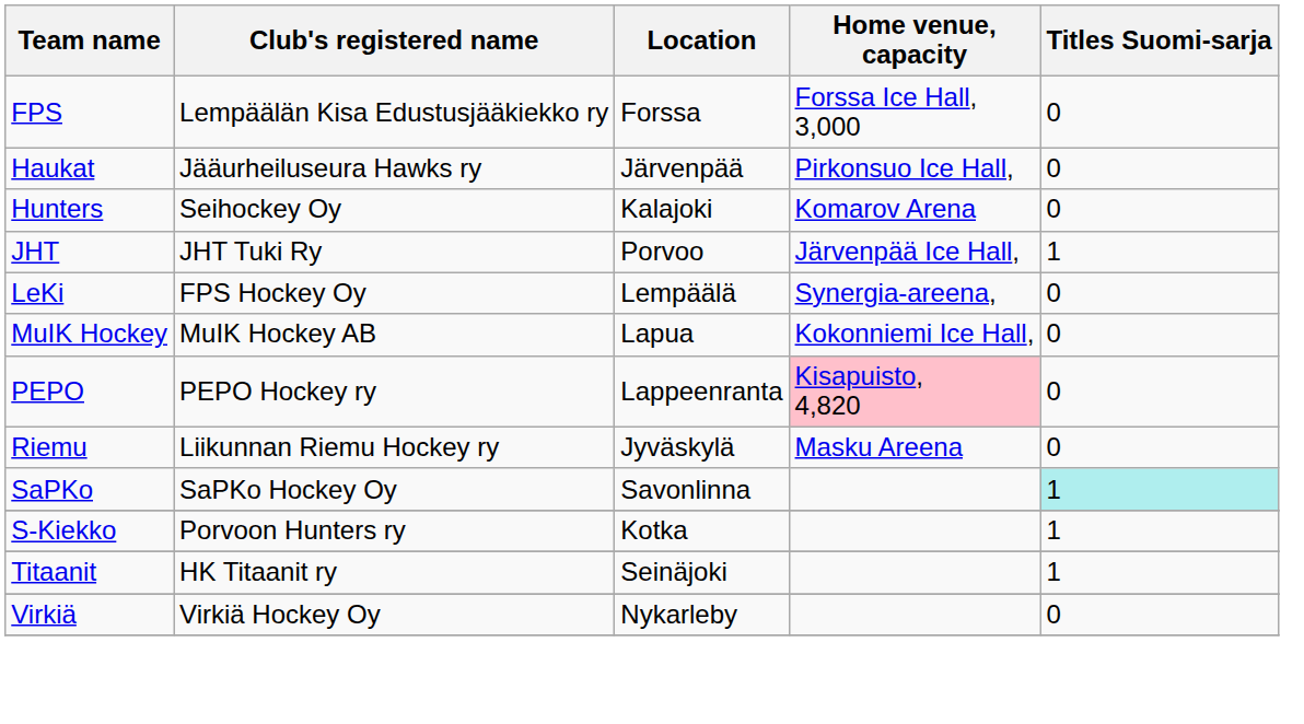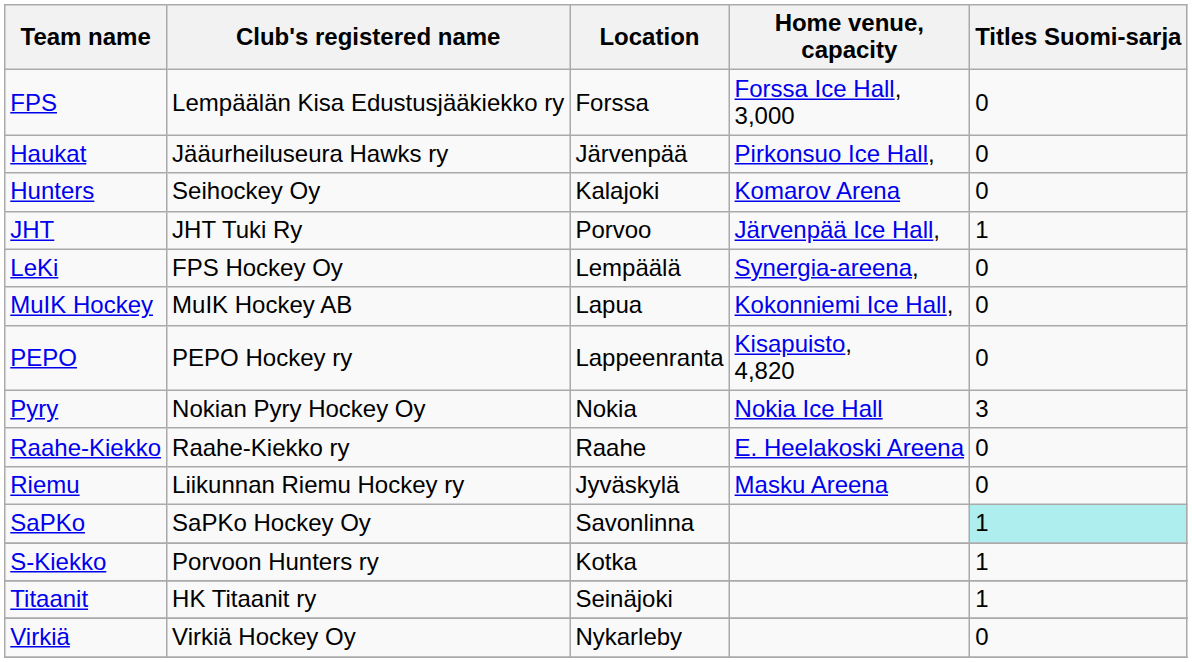PEPO | Home venue, capacity: pink background -> no background
+ row: Pyry | Nokian Pyry Hockey Oy | Nokia | Nokia Ice Hall | 3
+ row: Raahe-Kiekko | Raahe-Kiekko ry | Raahe | E. Heelakoski Areena | 0
